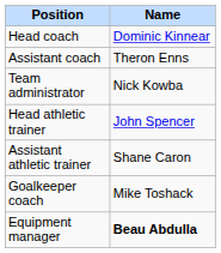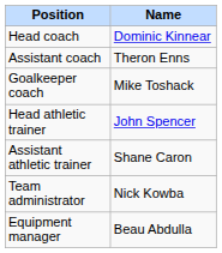rows swapped: Goalkeeper coach <-> Team administrator
Equipment manager | Name: bold -> normal
